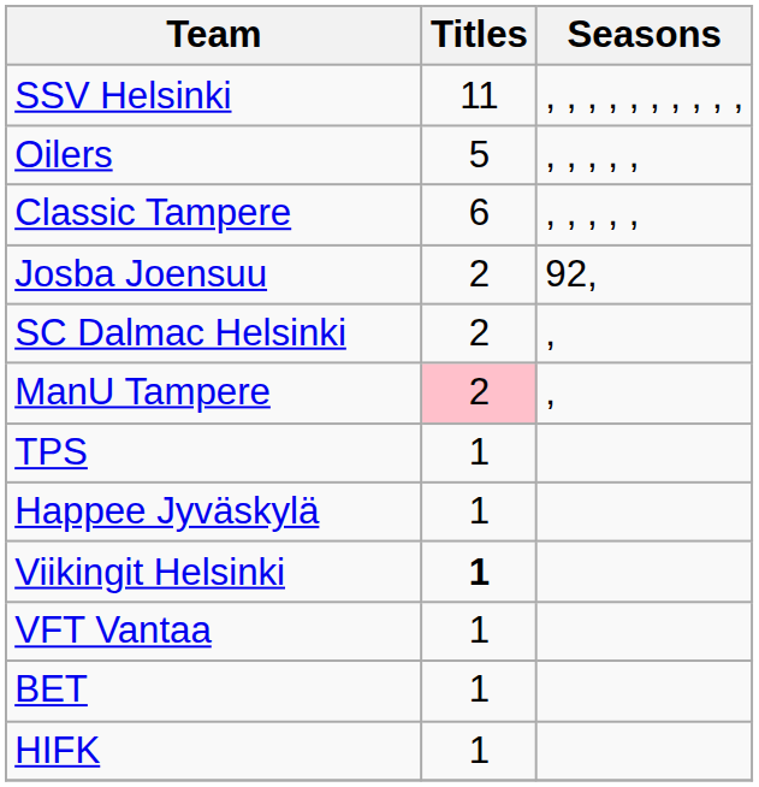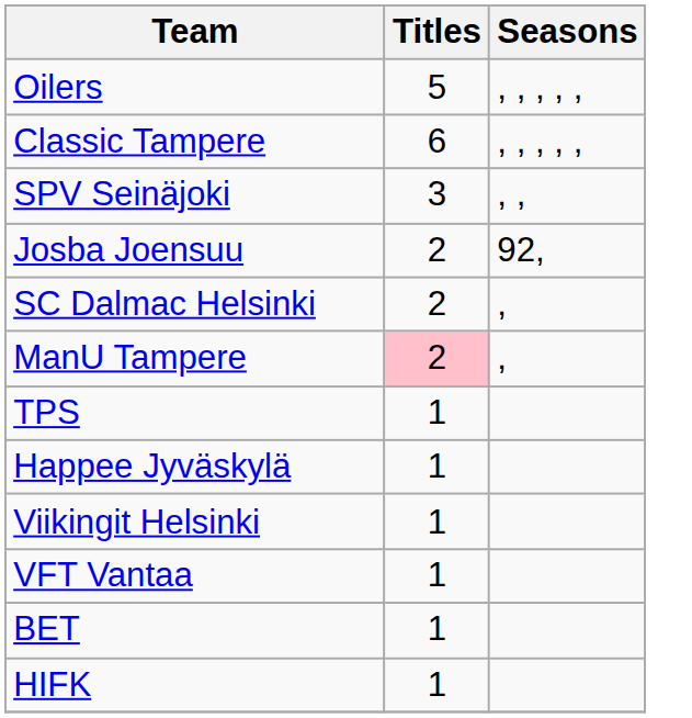- row: SSV Helsinki | 11 | , , , , , , , , , ,
+ row: SPV Seinäjoki | 3 | , ,
Viikingit Helsinki | Titles: bold -> normal
